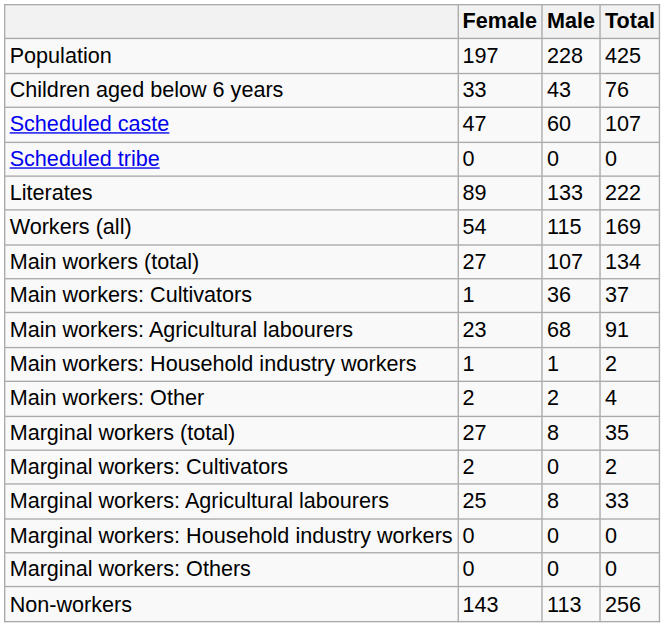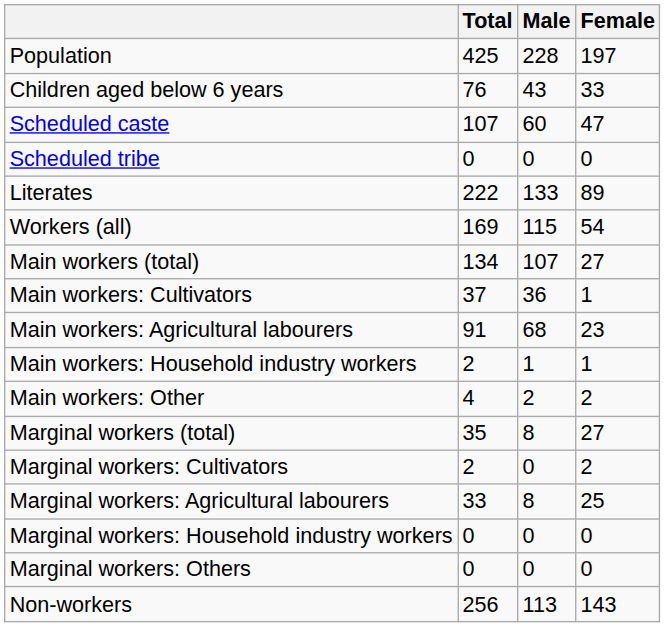columns swapped: Total <-> Female
